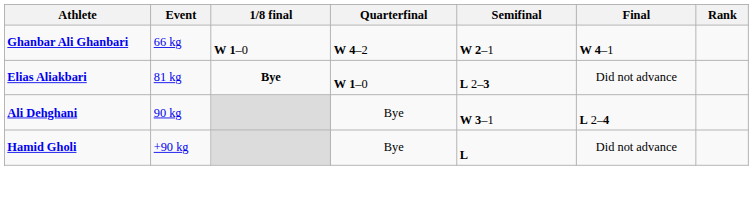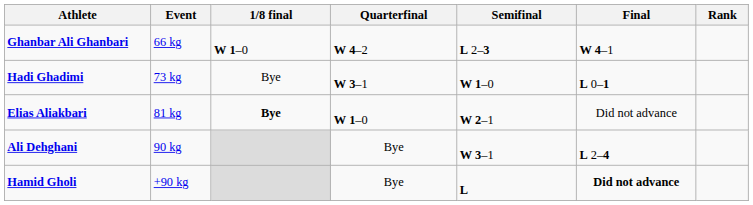Ghanbar Ali Ghanbari | Semifinal: W 2–1 -> L 2–3
+ row: Hadi Ghadimi | 73 kg | Bye | W 3–1 | W 1–0 | L 0–1
Elias Aliakbari | Semifinal: L 2–3 -> W 2–1
Hamid Gholi | Final: normal -> bold
